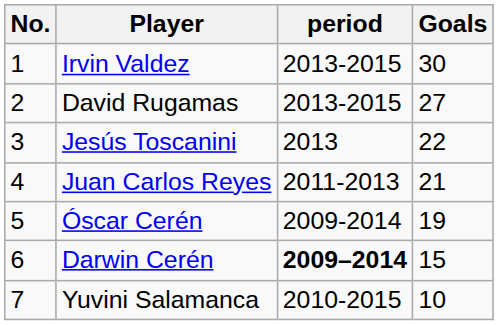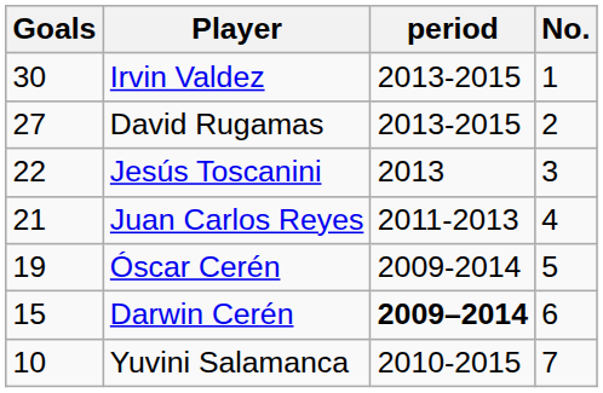columns swapped: No. <-> Goals
